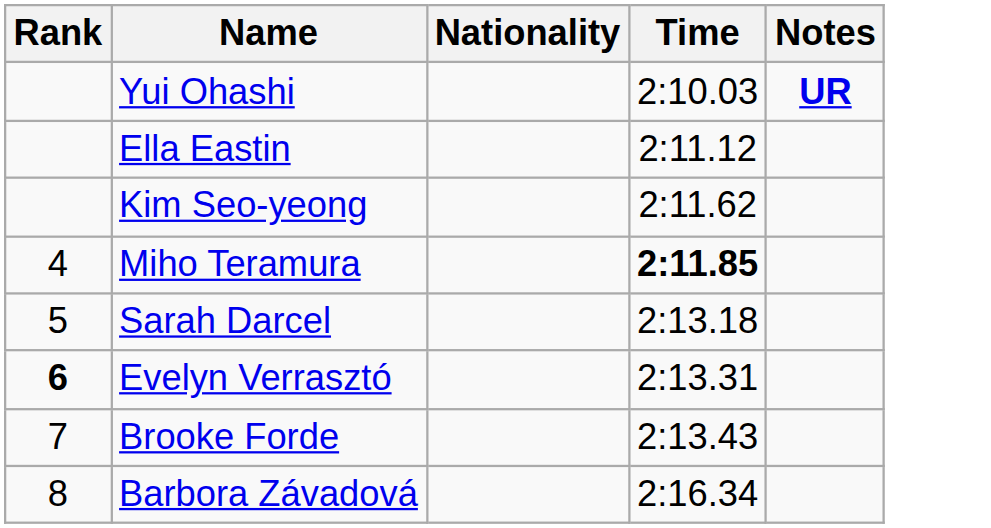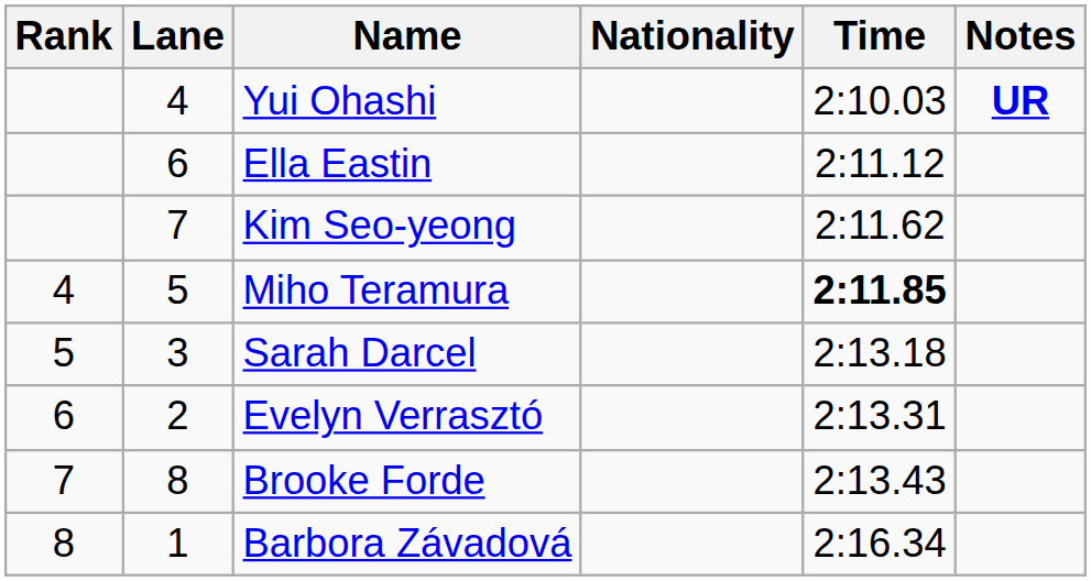+ column: Lane | 4 | 6 | 7 | 5 | 3 | 2 | 8 | 1
Evelyn Verrasztó | Rank: bold -> normal
